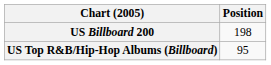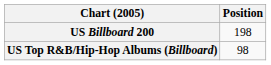US Top R&B/Hip-Hop Albums (Billboard) | Position: 95 -> 98
